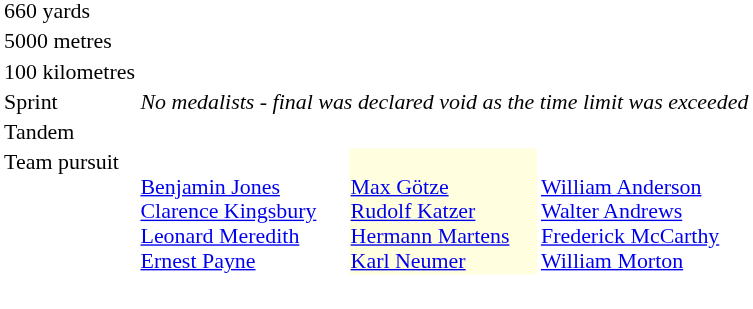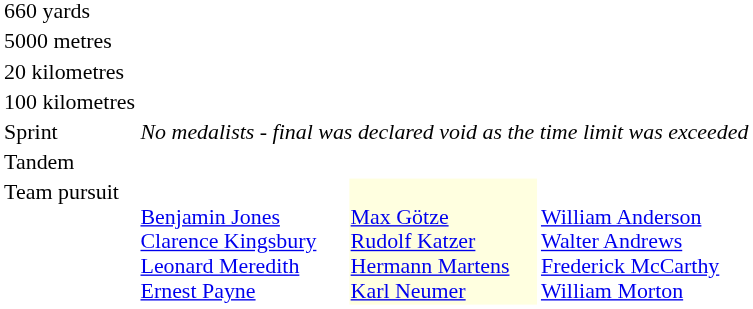+ row: 20 kilometres
